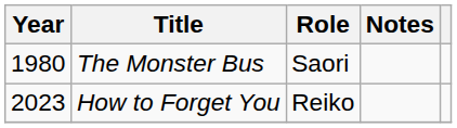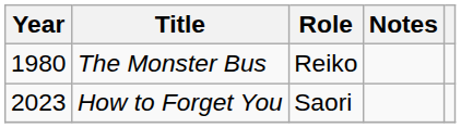The Monster Bus | Role: Saori -> Reiko
How to Forget You | Role: Reiko -> Saori
